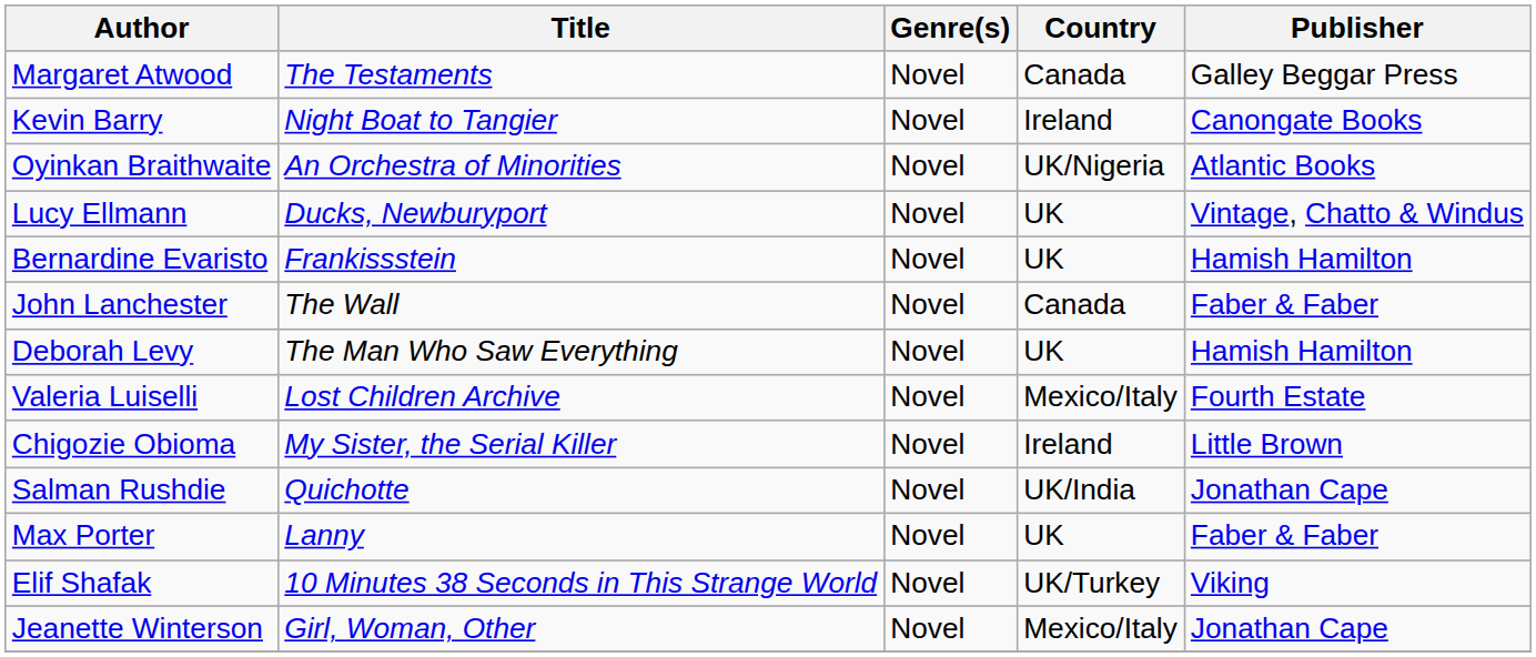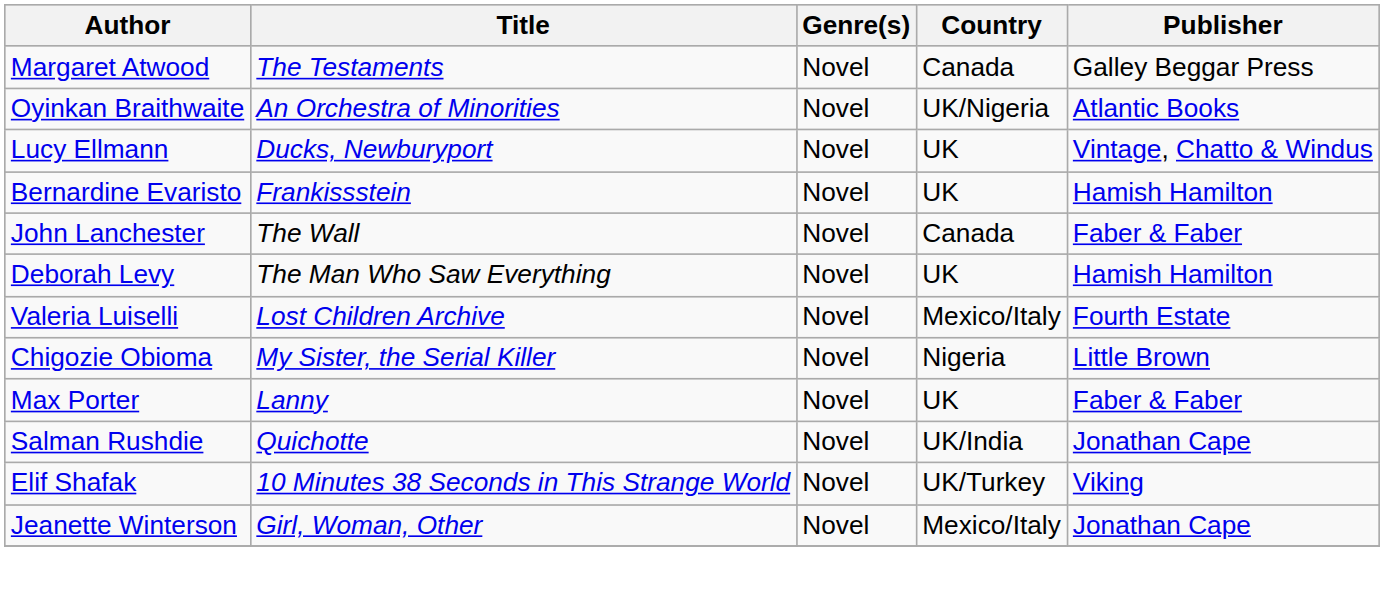- row: Kevin Barry | Night Boat to Tangier | Novel | Ireland | Canongate Books
Chigozie Obioma | Country: Ireland -> Nigeria
rows swapped: Max Porter <-> Salman Rushdie
